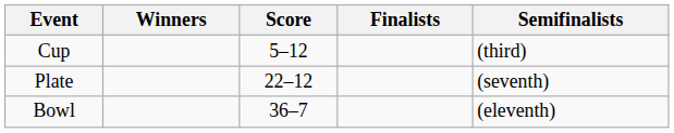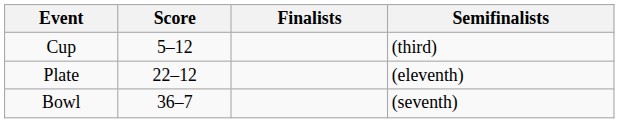- column: Winners
Plate | Semifinalists: (seventh) -> (eleventh)
Bowl | Semifinalists: (eleventh) -> (seventh)
